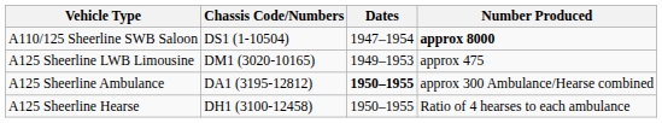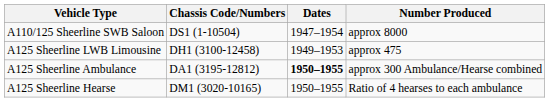A110/125 Sheerline SWB Saloon | Number Produced: bold -> normal
A125 Sheerline LWB Limousine | Chassis Code/Numbers: DM1 (3020-10165) -> DH1 (3100-12458)
A125 Sheerline Hearse | Chassis Code/Numbers: DH1 (3100-12458) -> DM1 (3020-10165)
